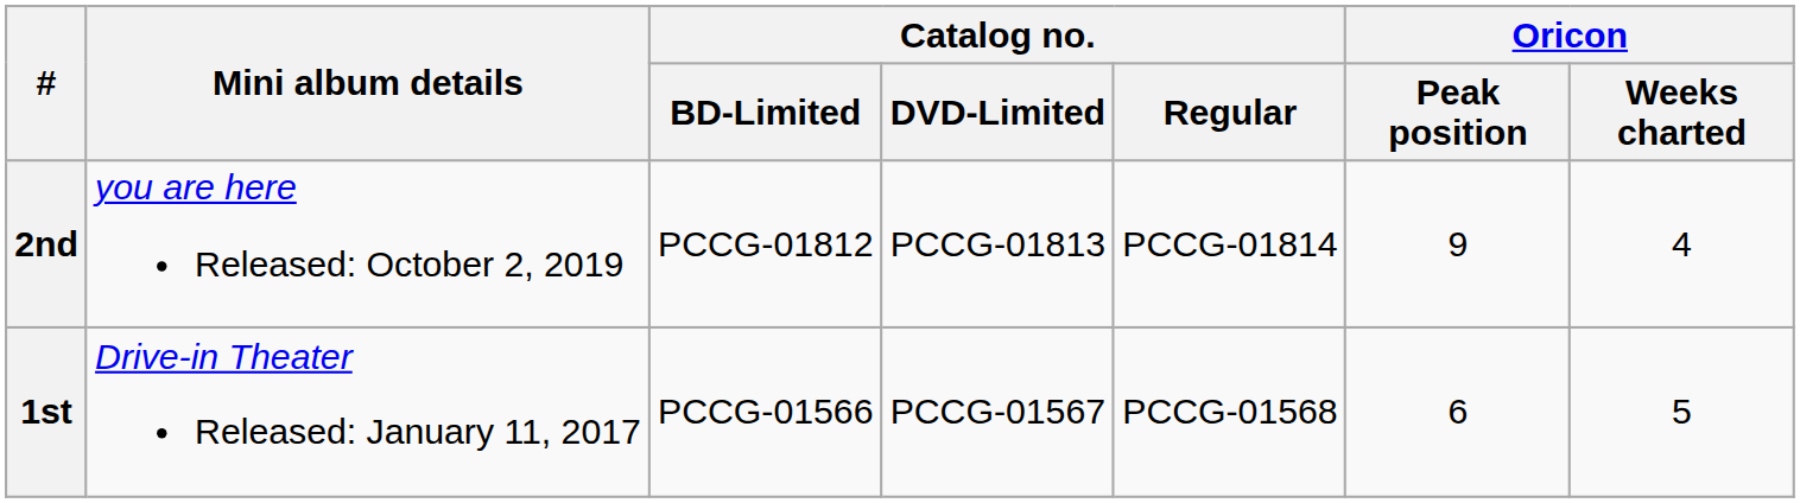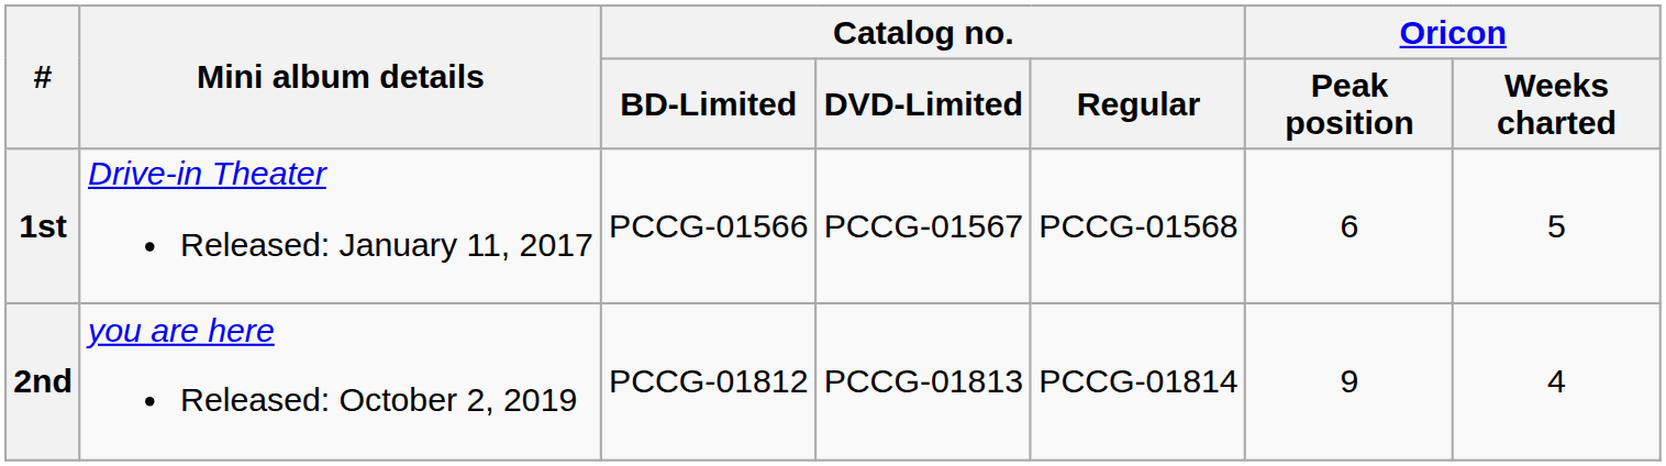rows swapped: 1st <-> 2nd
